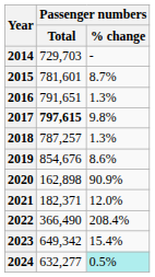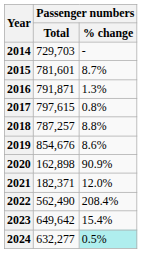2016 | Passenger numbers / Total: 791,651 -> 791,871
2017 | Passenger numbers / Total: bold -> normal
2017 | Passenger numbers / % change: 9.8% -> 0.8%
2018 | Passenger numbers / % change: 1.3% -> 8.8%
2022 | Passenger numbers / Total: 366,490 -> 562,490
2023 | Passenger numbers / Total: 649,342 -> 649,642
